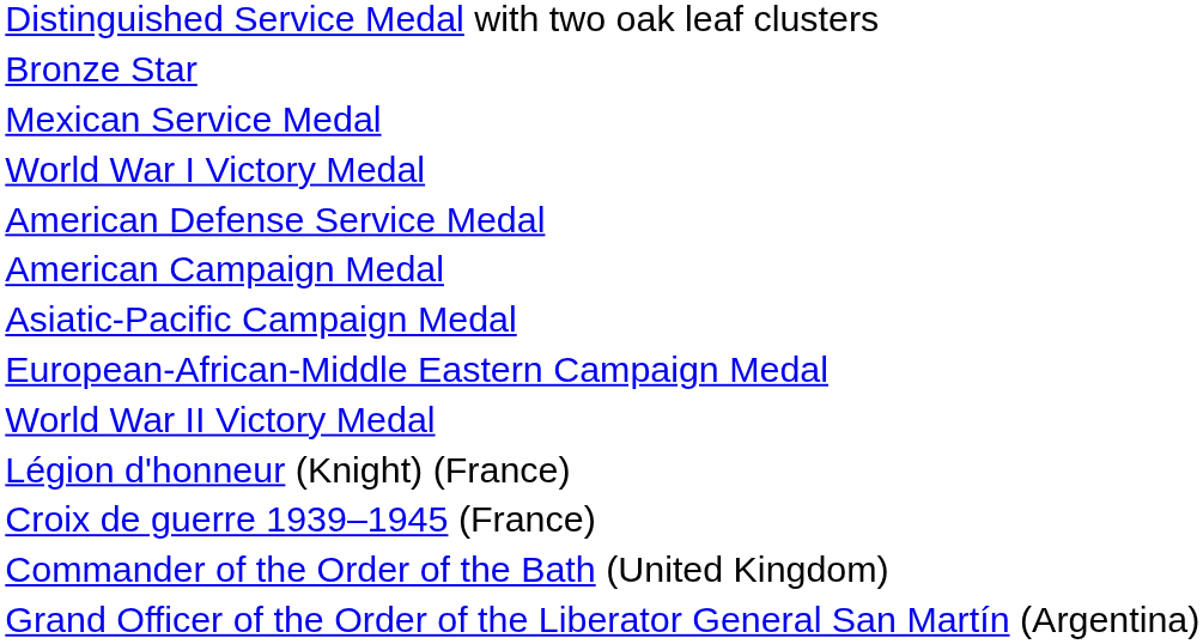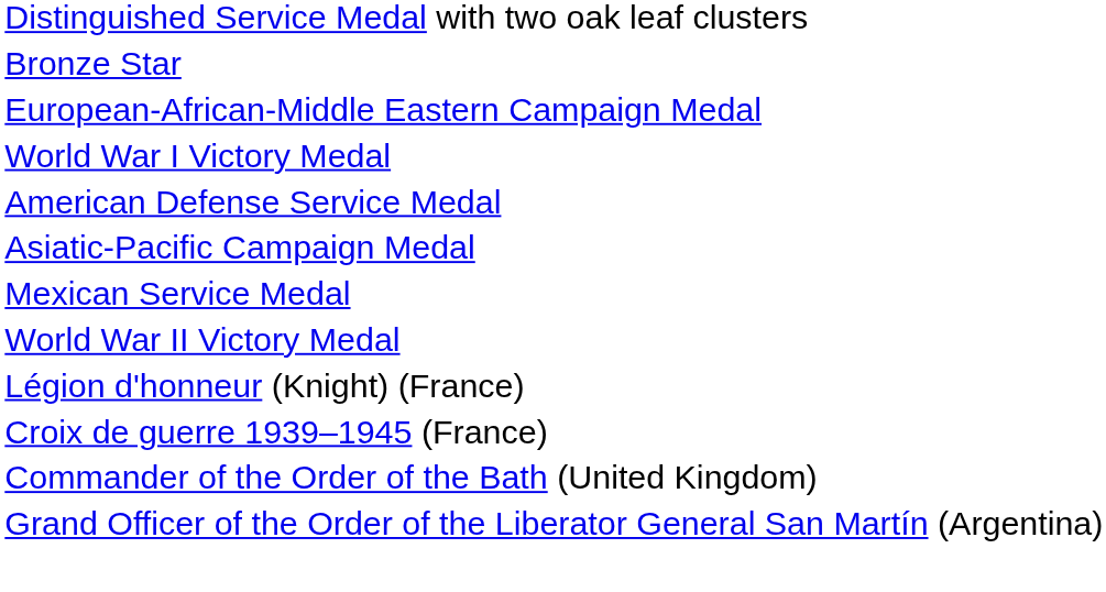rows swapped: Mexican Service Medal <-> European-African-Middle Eastern Campaign Medal
- row: American Campaign Medal
